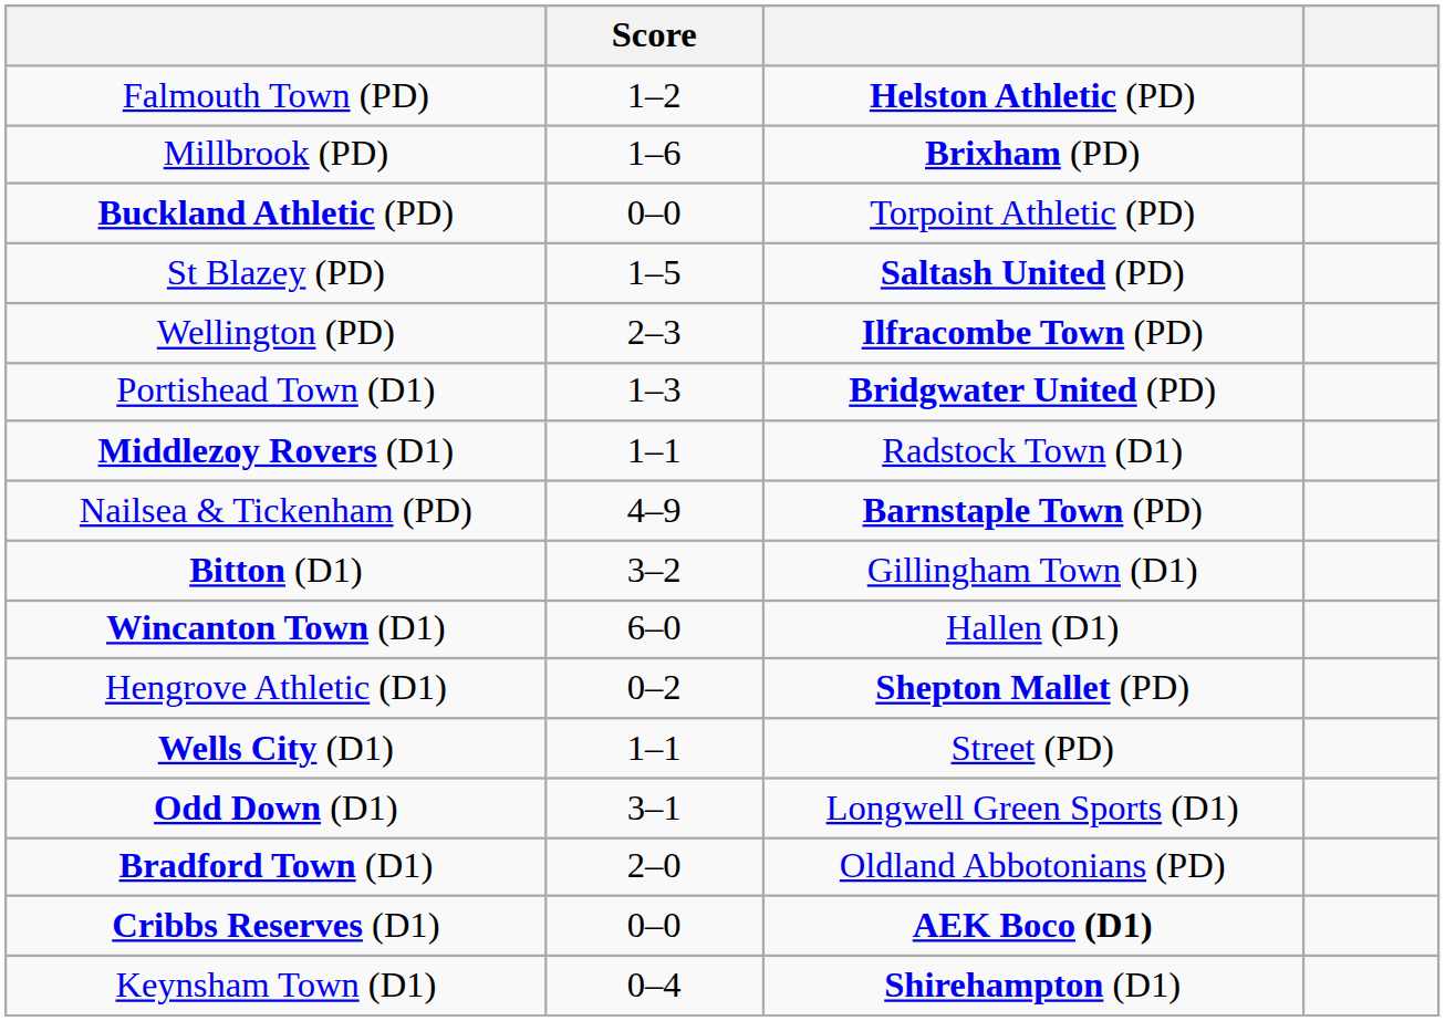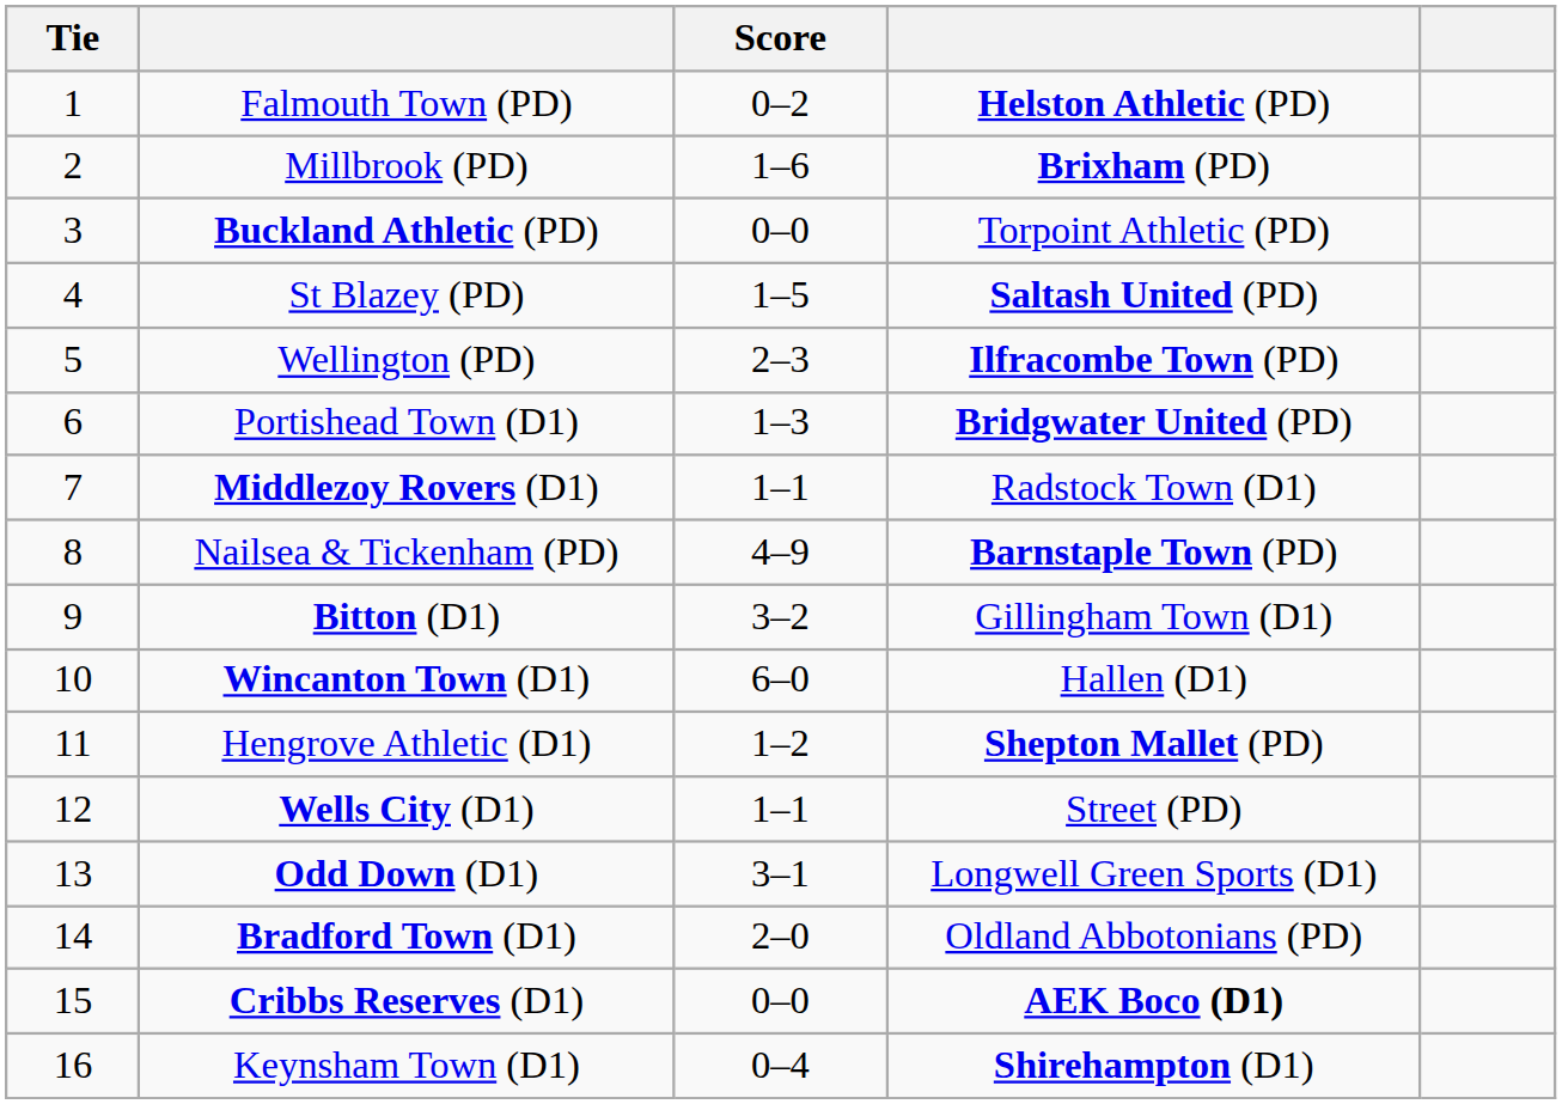+ column: Tie | 1 | 2 | 3 | 4 | 5 | 6 | 7 | 8 | 9 | 10 | 11 | 12 | 13 | 14 | 15 | 16
Falmouth Town (PD) | Score: 1–2 -> 0–2
Hengrove Athletic (D1) | Score: 0–2 -> 1–2
